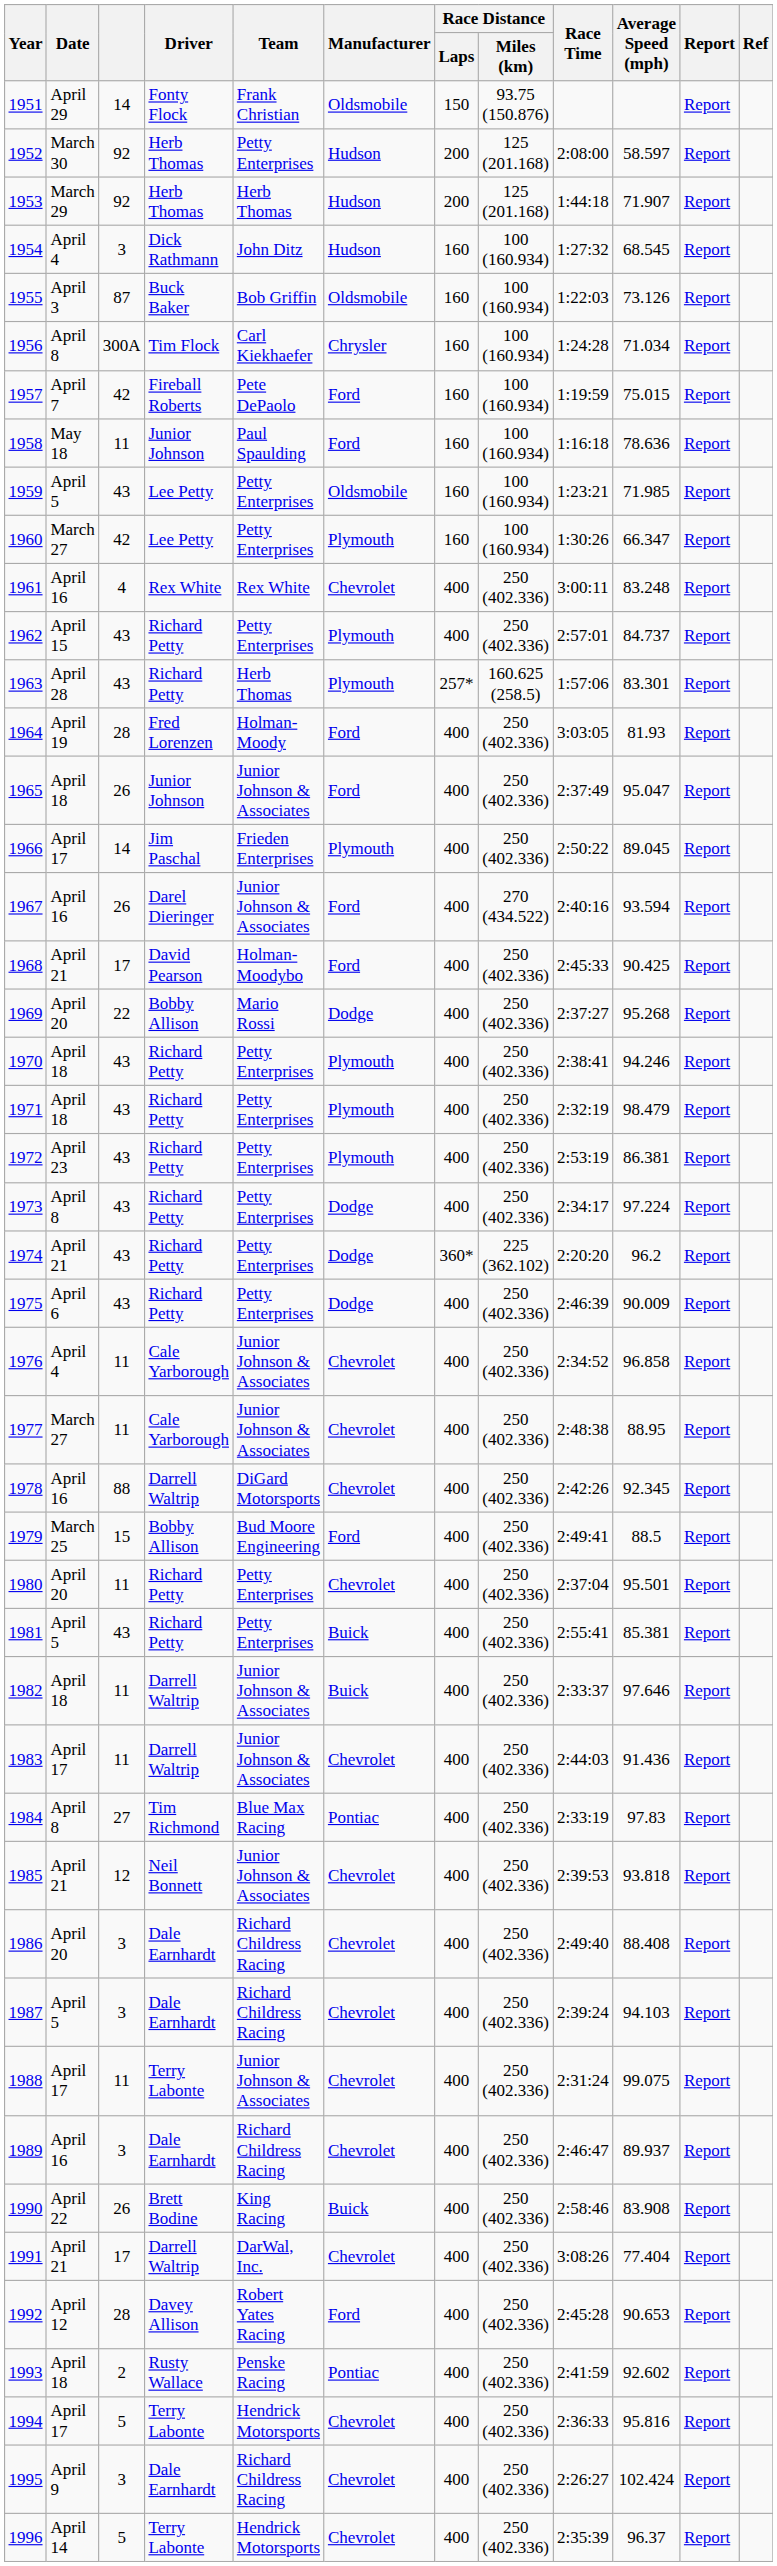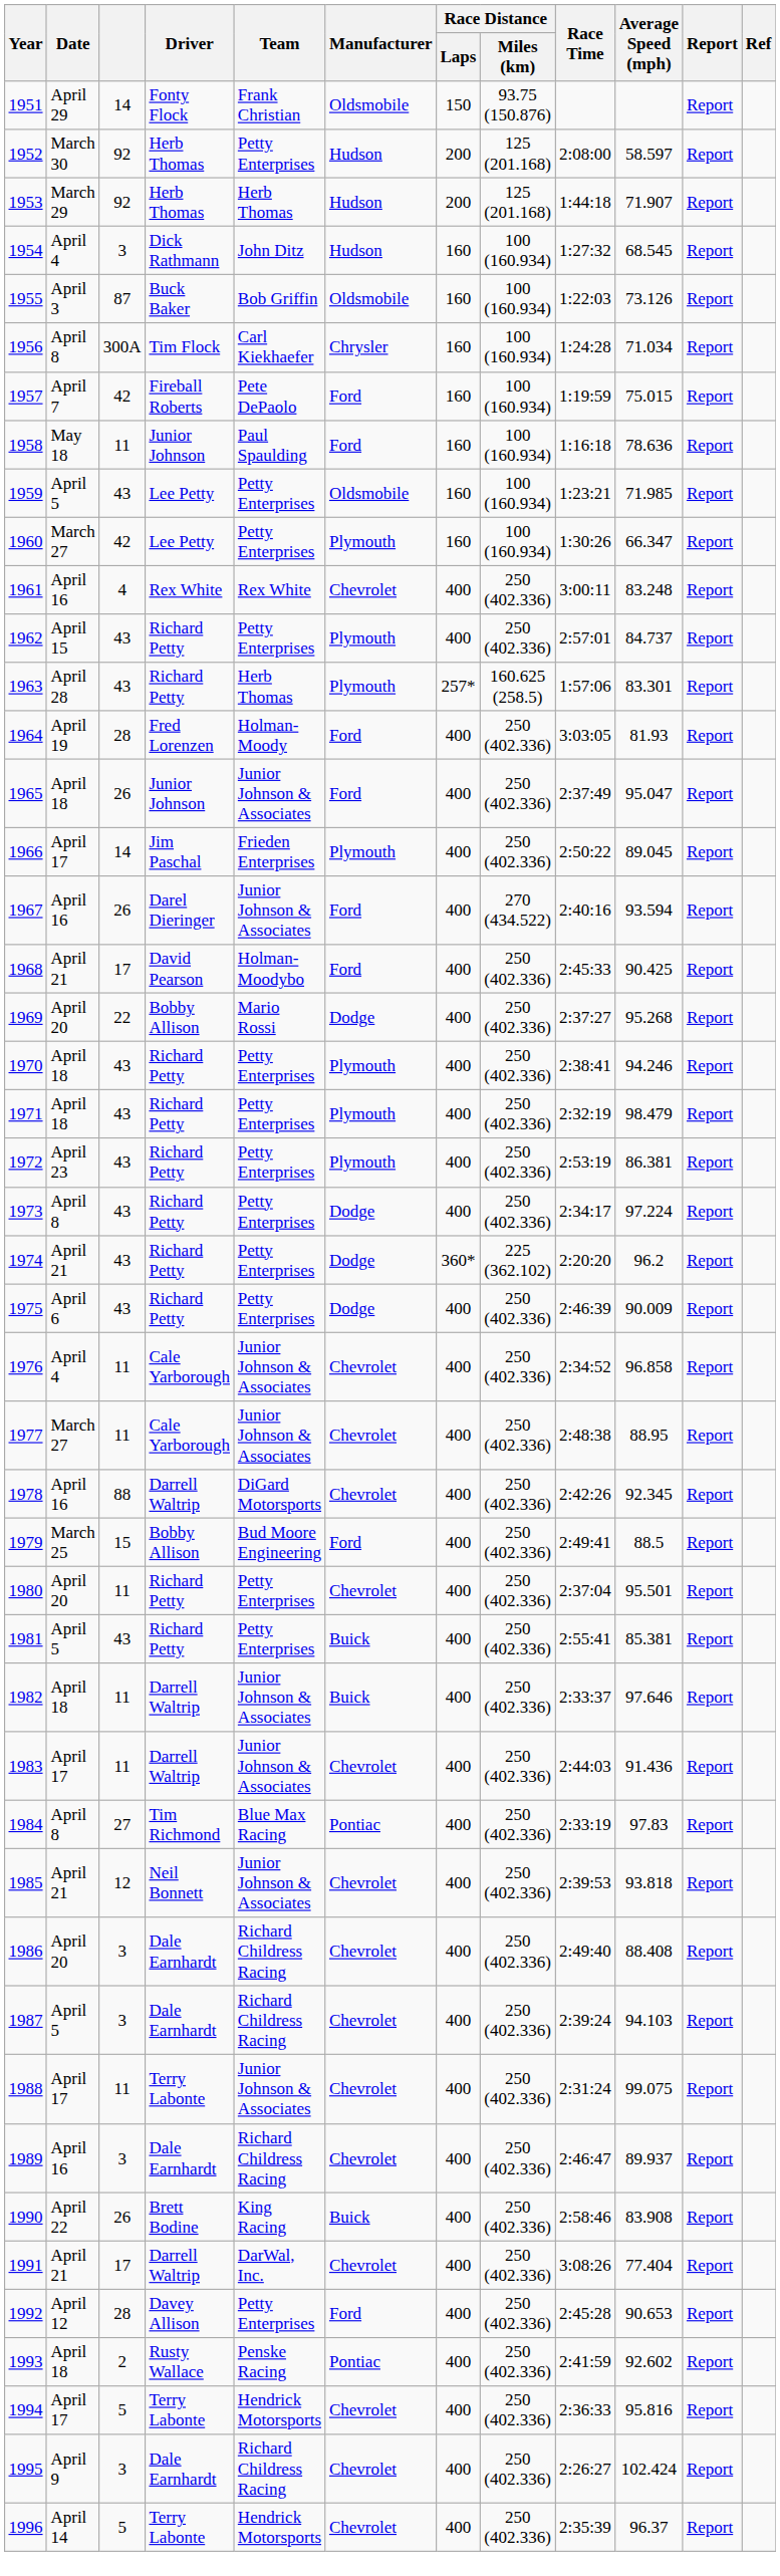1992 | Team: Robert Yates Racing -> Petty Enterprises
